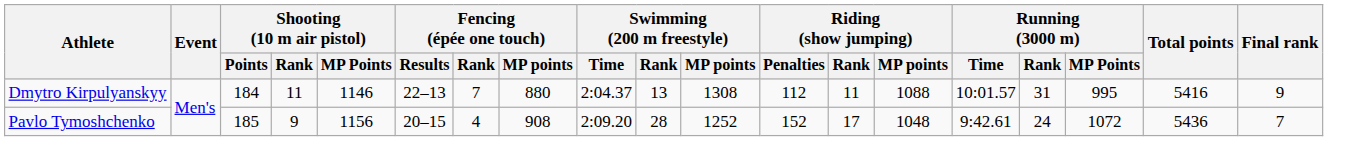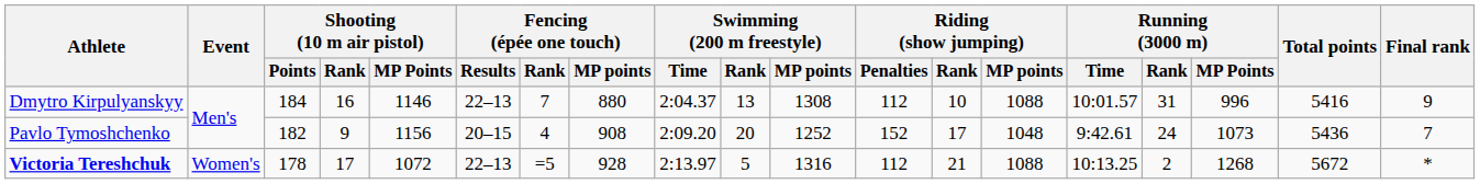Dmytro Kirpulyanskyy | Shooting (10 m air pistol) / Rank: 11 -> 16
Dmytro Kirpulyanskyy | Riding (show jumping) / Rank: 11 -> 10
Dmytro Kirpulyanskyy | Running (3000 m) / MP Points: 995 -> 996
Pavlo Tymoshchenko | Shooting (10 m air pistol) / Points: 185 -> 182
Pavlo Tymoshchenko | Swimming (200 m freestyle) / Rank: 28 -> 20
Pavlo Tymoshchenko | Running (3000 m) / MP Points: 1072 -> 1073
+ row: Victoria Tereshchuk | Women's | 178 | 17 | 1072 | 22–13 | =5 | 928 | 2:13.97 | 5 | 1316 | 112 | 21 | 1088 | 10:13.25 | 2 | 1268 | 5672 | *
